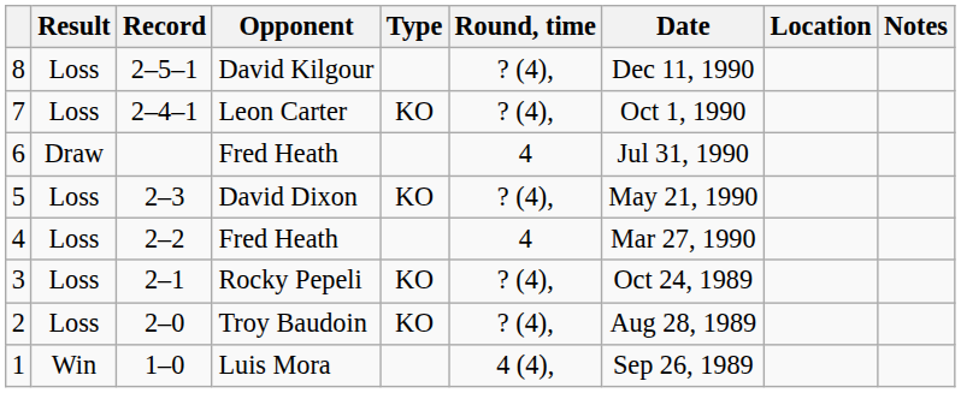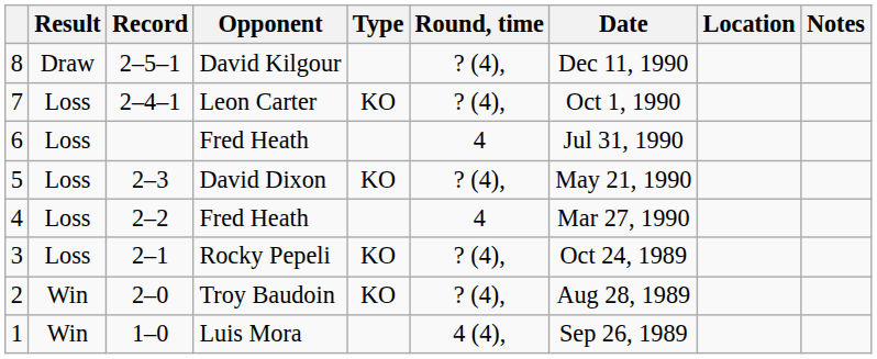8 | Result: Loss -> Draw
6 | Result: Draw -> Loss
2 | Result: Loss -> Win
